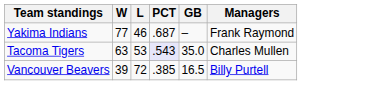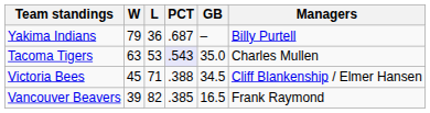Yakima Indians | W: 77 -> 79
Yakima Indians | L: 46 -> 36
Yakima Indians | Managers: Frank Raymond -> Billy Purtell
+ row: Victoria Bees | 45 | 71 | .388 | 34.5 | Cliff Blankenship / Elmer Hansen
Vancouver Beavers | L: 72 -> 82
Vancouver Beavers | Managers: Billy Purtell -> Frank Raymond
